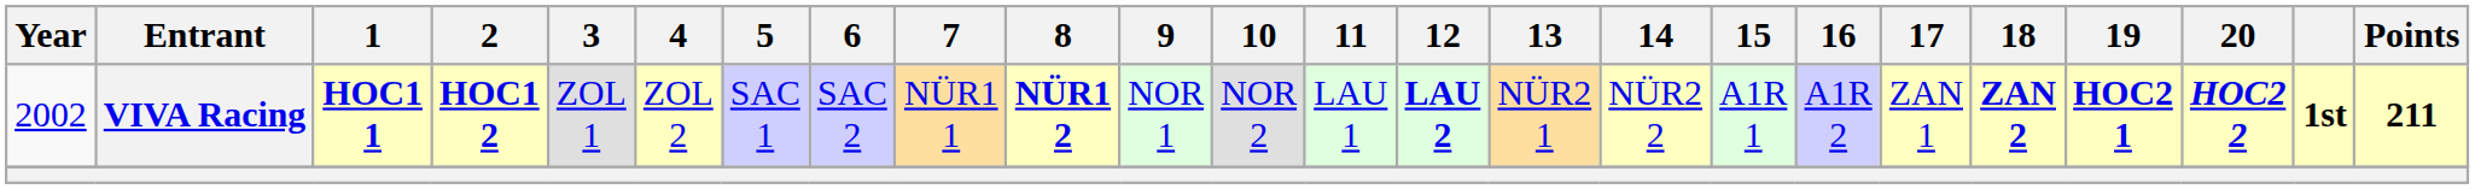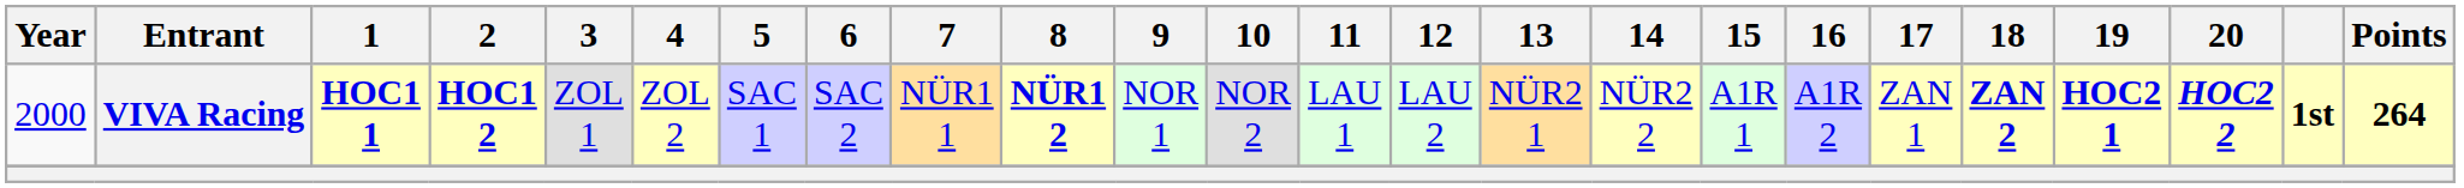VIVA Racing | Year: 2002 -> 2000
VIVA Racing | 12: bold -> normal
VIVA Racing | Points: 211 -> 264
